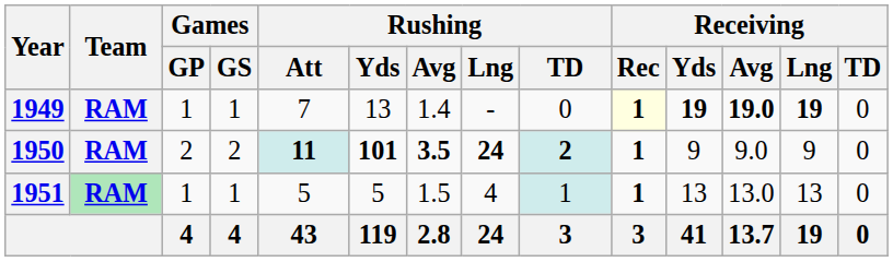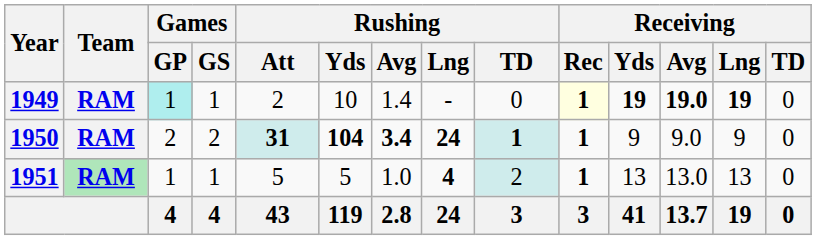1949 | Games / GP: no background -> paleturquoise background
1949 | Rushing / Att: 7 -> 2
1949 | Rushing / Yds: 13 -> 10
1950 | Rushing / Att: 11 -> 31
1950 | Rushing / Yds: 101 -> 104
1950 | Rushing / Avg: 3.5 -> 3.4
1950 | Rushing / TD: 2 -> 1
1951 | Rushing / Avg: 1.5 -> 1.0
1951 | Rushing / Lng: normal -> bold
1951 | Rushing / TD: 1 -> 2
